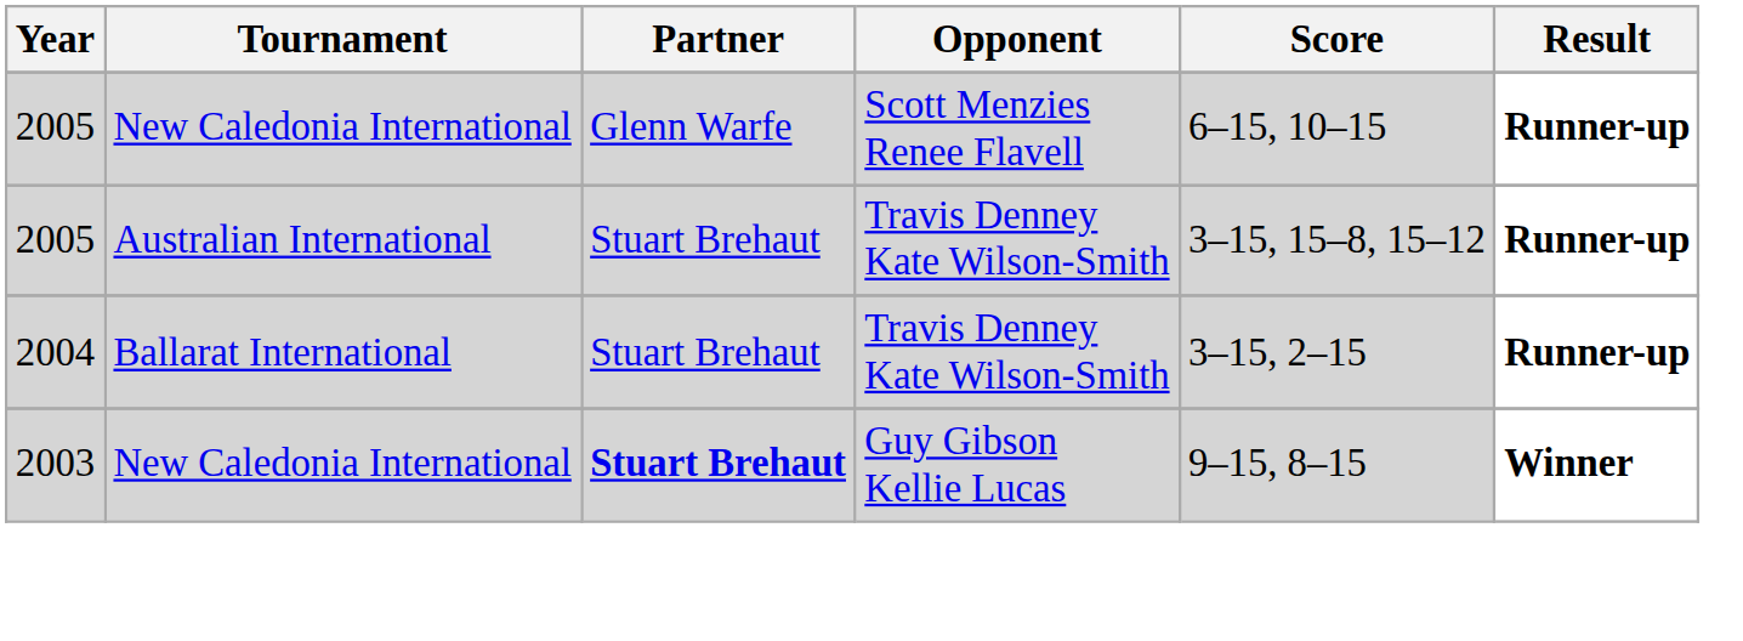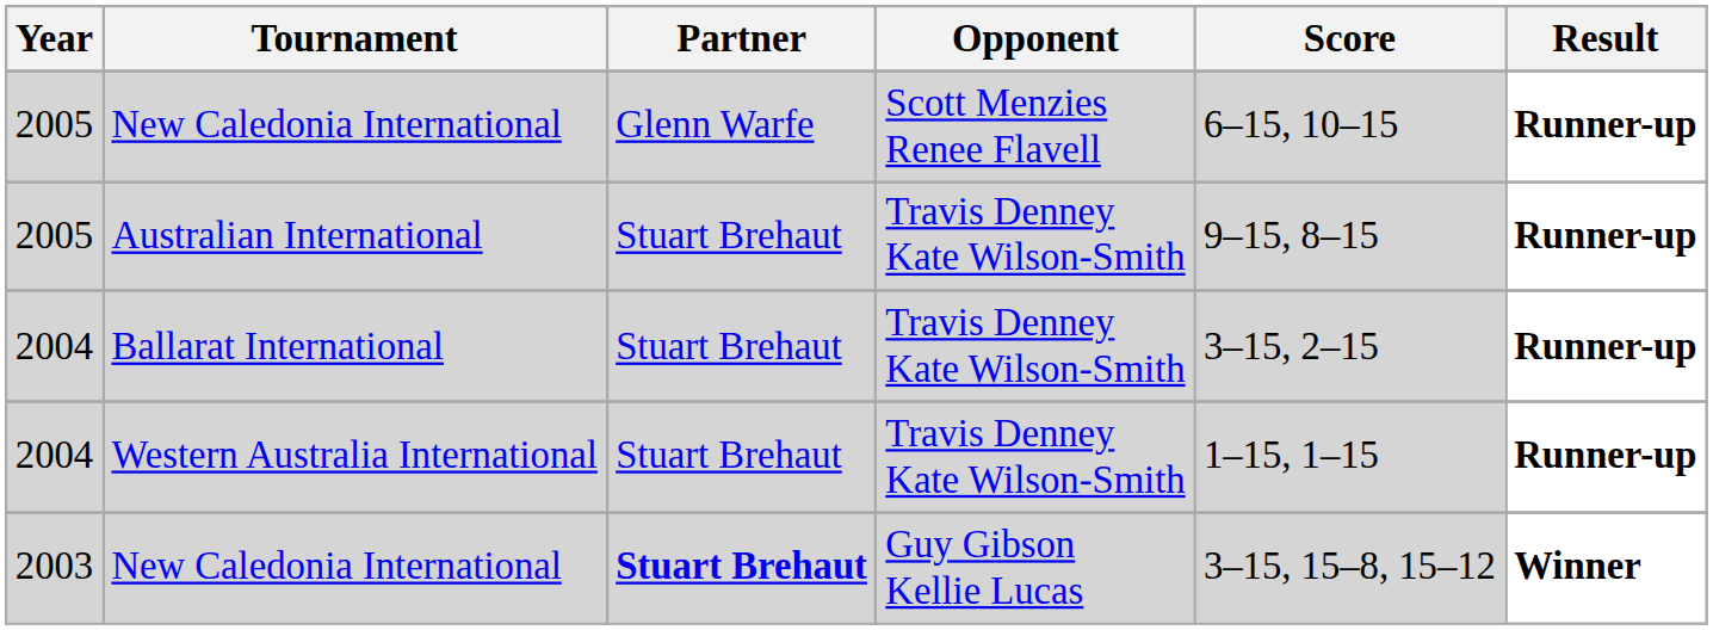Australian International | Score: 3–15, 15–8, 15–12 -> 9–15, 8–15
+ row: 2004 | Western Australia International | Stuart Brehaut | Travis Denney Kate Wilson-Smith | 1–15, 1–15 | Runner-up
2003 / New Caledonia International | Score: 9–15, 8–15 -> 3–15, 15–8, 15–12
